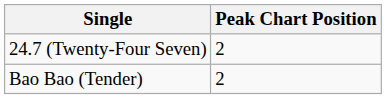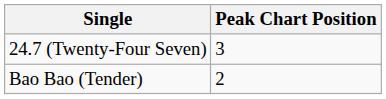24.7 (Twenty-Four Seven) | Peak Chart Position: 2 -> 3
